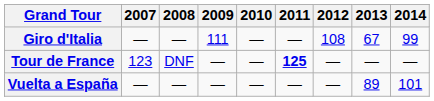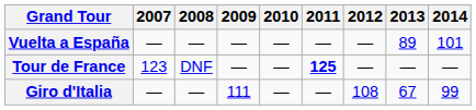rows swapped: Giro d'Italia <-> Vuelta a España
